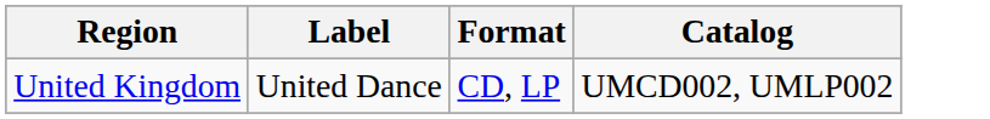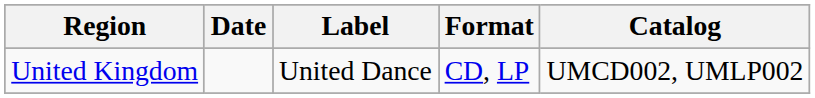+ column: Date
